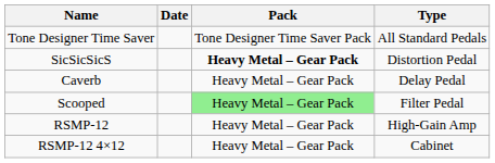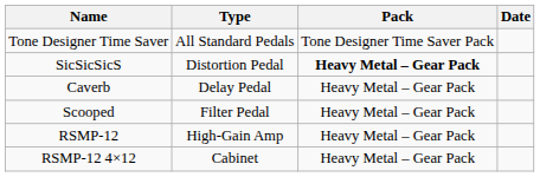columns swapped: Type <-> Date
Scooped | Pack: lightgreen background -> no background
